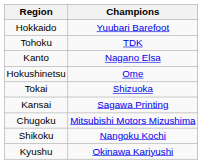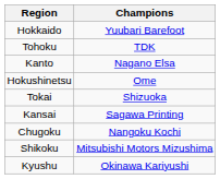Chugoku | Champions: Mitsubishi Motors Mizushima -> Nangoku Kochi
Shikoku | Champions: Nangoku Kochi -> Mitsubishi Motors Mizushima
